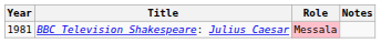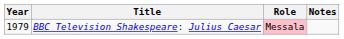BBC Television Shakespeare: Julius Caesar | Year: 1981 -> 1979
